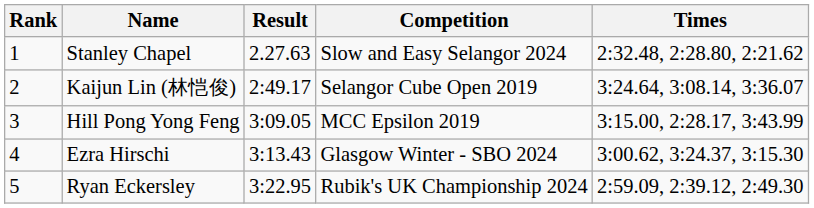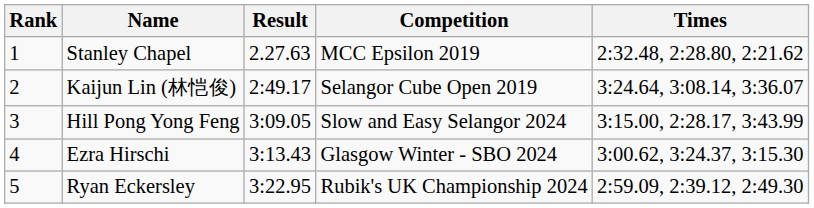Stanley Chapel | Competition: Slow and Easy Selangor 2024 -> MCC Epsilon 2019
Hill Pong Yong Feng | Competition: MCC Epsilon 2019 -> Slow and Easy Selangor 2024
